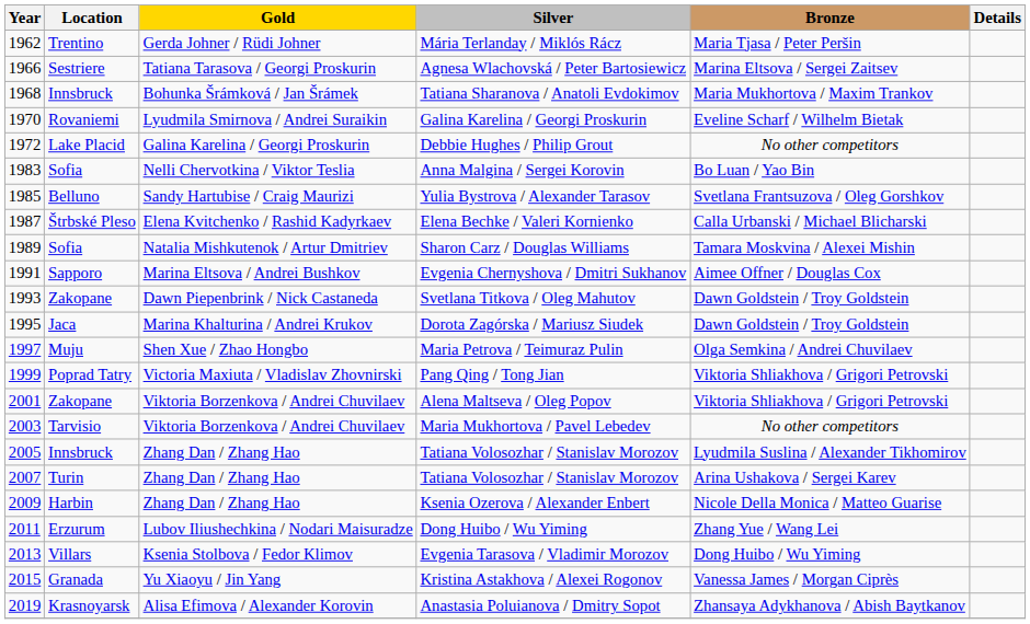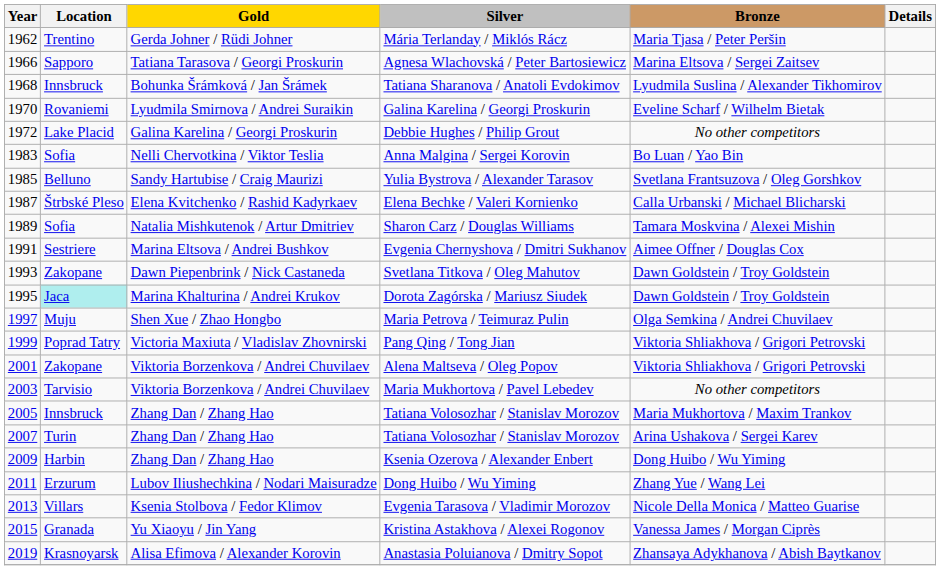Agnesa Wlachovská / Peter Bartosiewicz | Location: Sestriere -> Sapporo
Tatiana Sharanova / Anatoli Evdokimov | Bronze: Maria Mukhortova / Maxim Trankov -> Lyudmila Suslina / Alexander Tikhomirov
Evgenia Chernyshova / Dmitri Sukhanov | Location: Sapporo -> Sestriere
Dorota Zagórska / Mariusz Siudek | Location: no background -> paleturquoise background
2005 / Tatiana Volosozhar / Stanislav Morozov | Bronze: Lyudmila Suslina / Alexander Tikhomirov -> Maria Mukhortova / Maxim Trankov
Ksenia Ozerova / Alexander Enbert | Bronze: Nicole Della Monica / Matteo Guarise -> Dong Huibo / Wu Yiming
Evgenia Tarasova / Vladimir Morozov | Bronze: Dong Huibo / Wu Yiming -> Nicole Della Monica / Matteo Guarise
